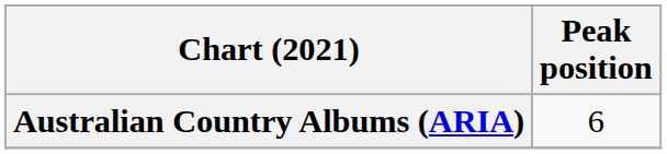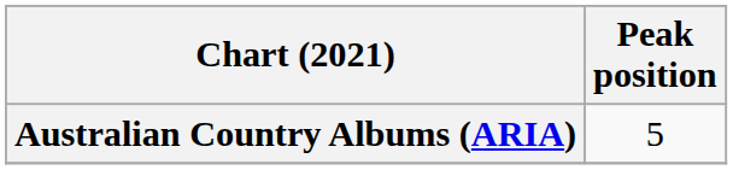Australian Country Albums (ARIA) | Peak position: 6 -> 5
